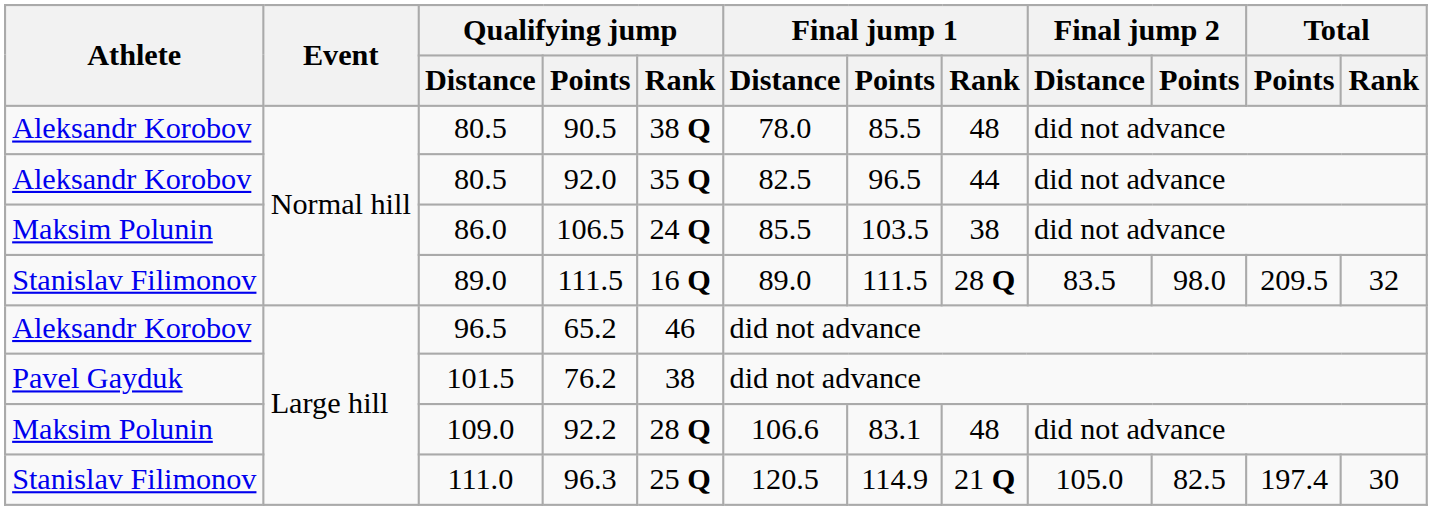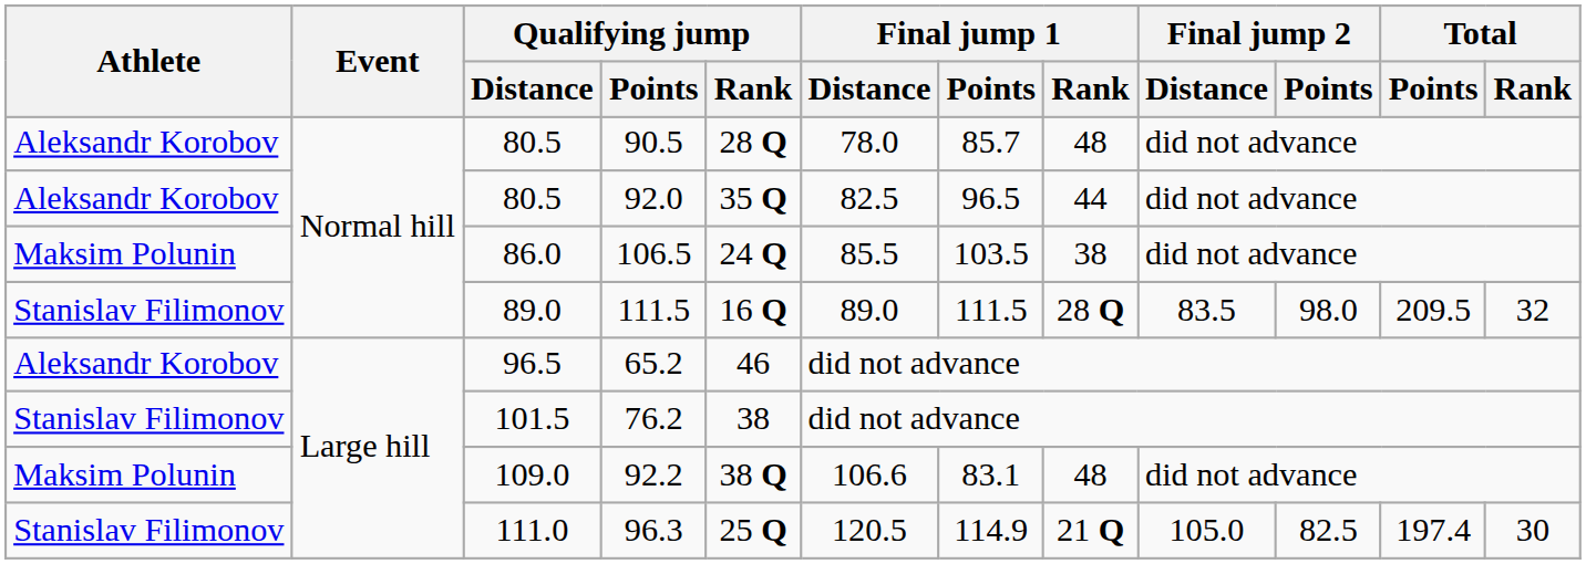90.5 | Qualifying jump / Rank: 38 Q -> 28 Q
90.5 | Final jump 1 / Points: 85.5 -> 85.7
76.2 | Athlete: Pavel Gayduk -> Stanislav Filimonov
92.2 | Qualifying jump / Rank: 28 Q -> 38 Q
